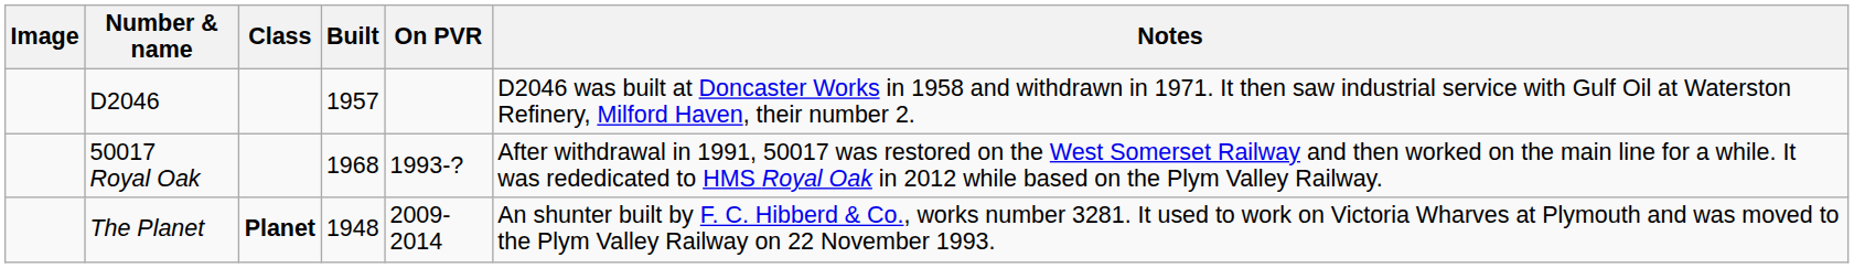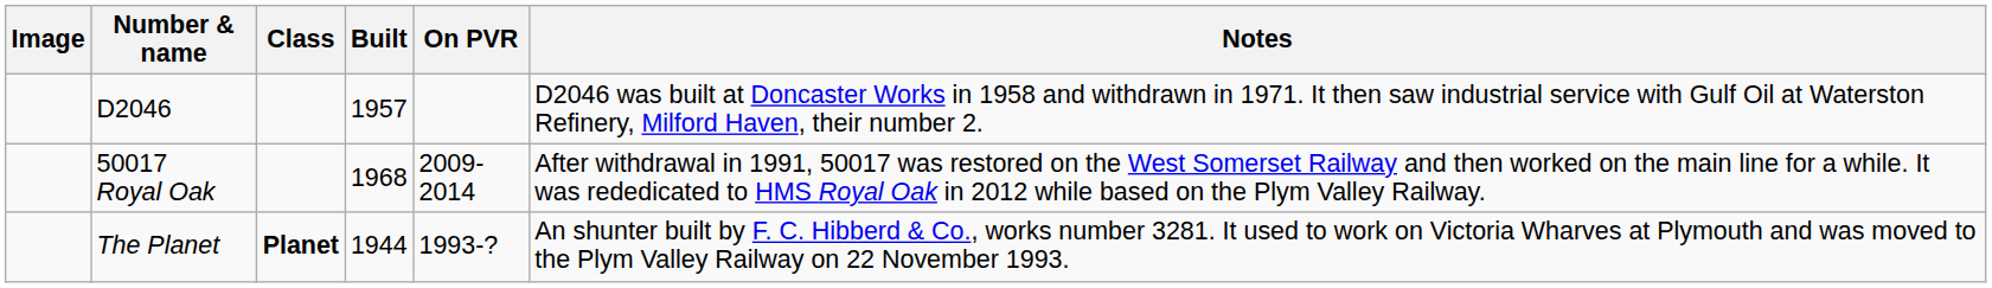50017 Royal Oak | On PVR: 1993-? -> 2009-2014
The Planet | Built: 1948 -> 1944
The Planet | On PVR: 2009-2014 -> 1993-?
